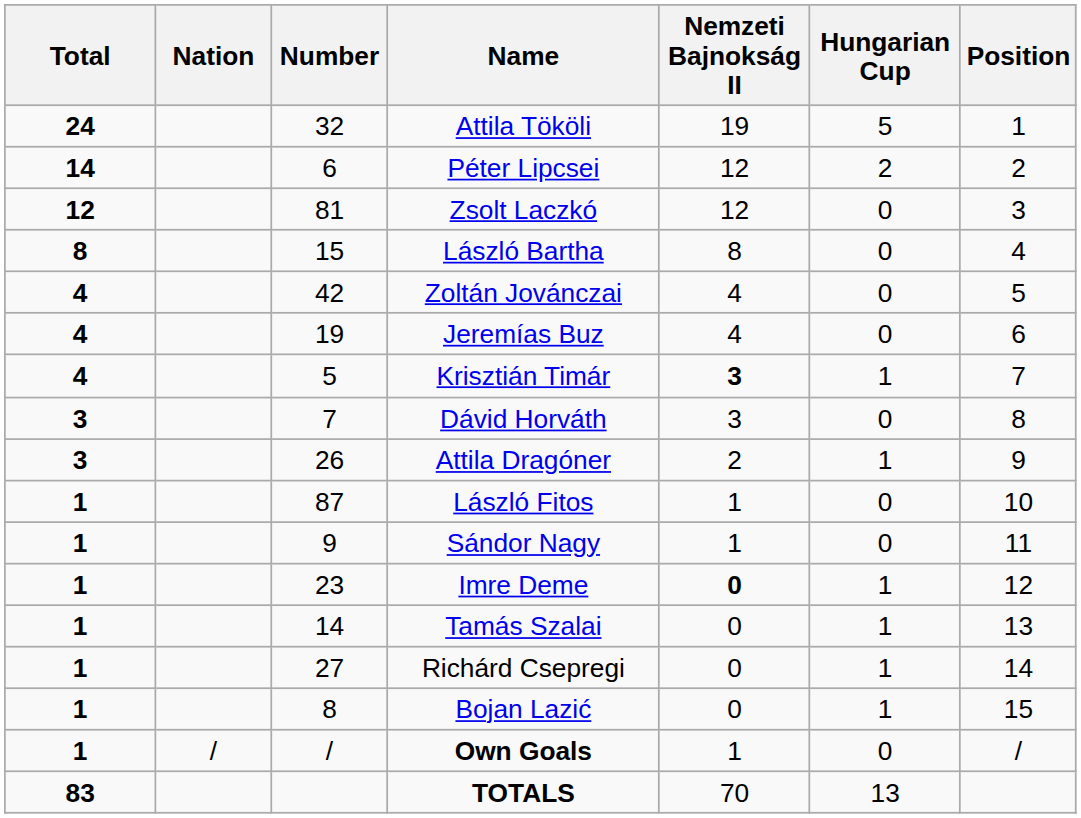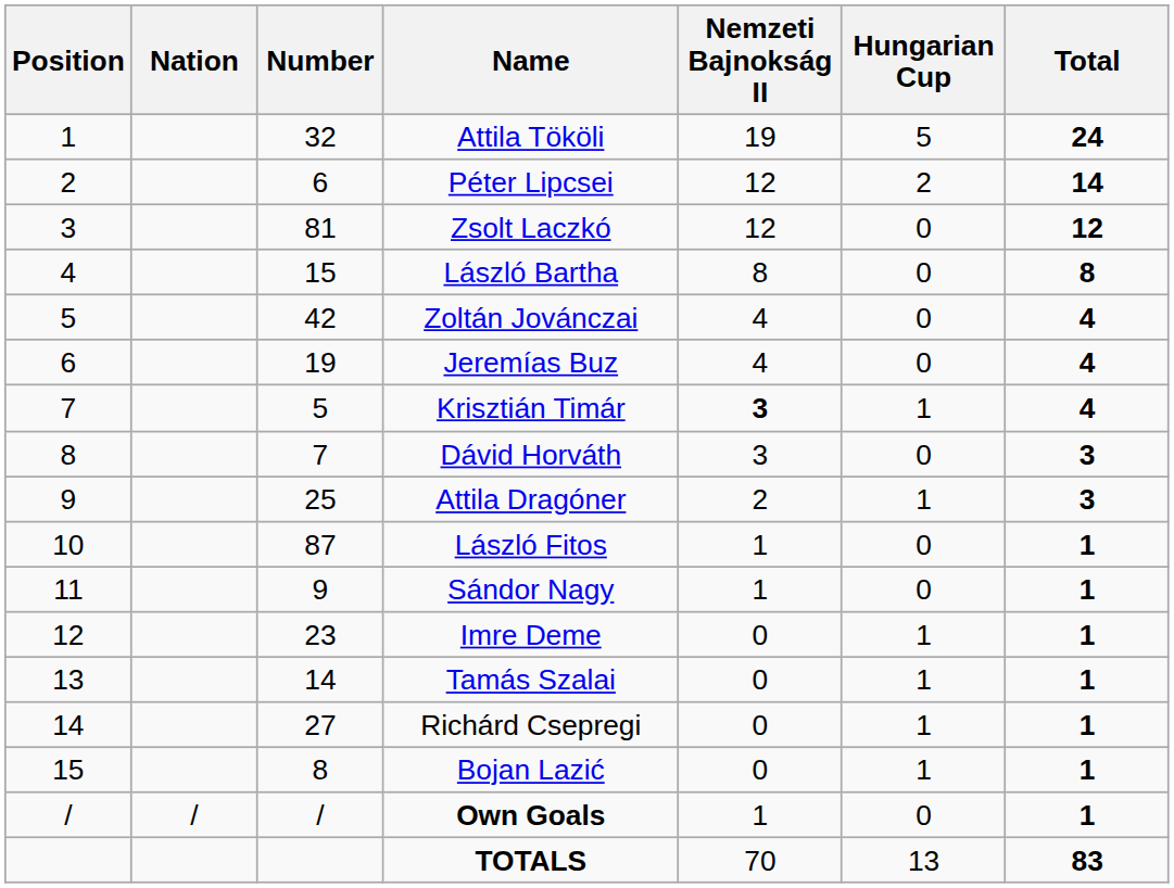columns swapped: Position <-> Total
Attila Dragóner | Number: 26 -> 25
Imre Deme | Nemzeti Bajnokság II: bold -> normal
